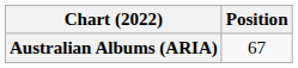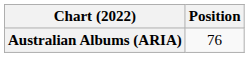Australian Albums (ARIA) | Position: 67 -> 76
